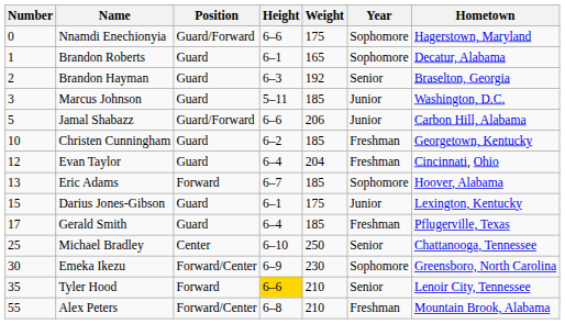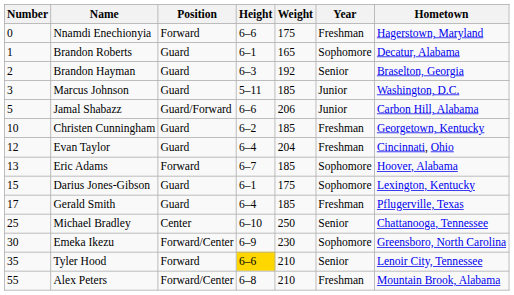Nnamdi Enechionyia | Position: Guard/Forward -> Forward
Nnamdi Enechionyia | Year: Sophomore -> Freshman
Darius Jones-Gibson | Year: Junior -> Sophomore
